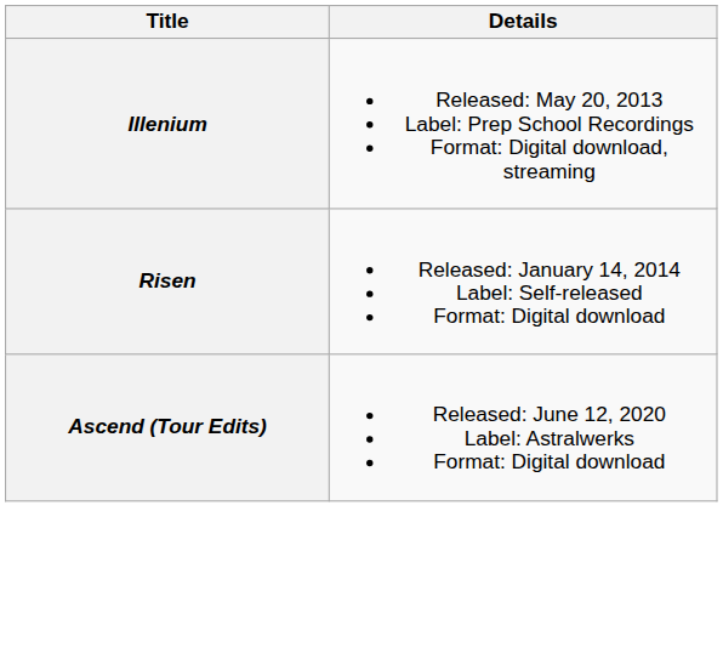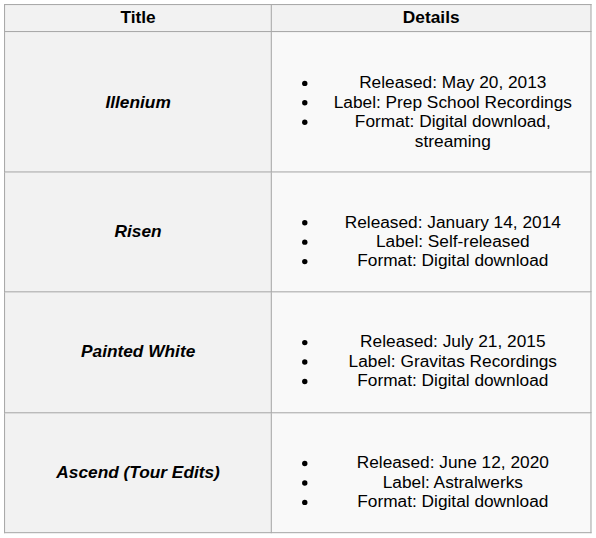+ row: Painted White | Released: July 21, 2015 Label: Gravitas Recordings Format: Digital download
